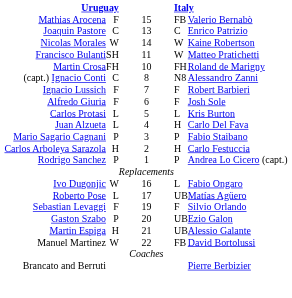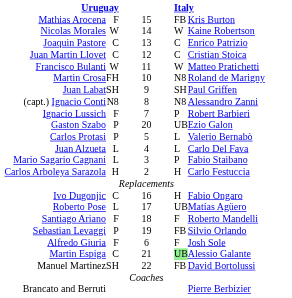Mathias Arocena | column 5: Valerio Bernabò -> Kris Burton
rows swapped: Nicolas Morales <-> Joaquin Pastore
+ row: Juan Martin Llovet | C | 12 | C | Cristian Stoica
Francisco Bulanti | column 2: SH -> W
Martin Crosa | column 4: FH -> N8
+ row: Juan Labat | SH | 9 | SH | Paul Griffen
(capt.) Ignacio Conti | column 2: C -> N8
Ignacio Lussich | column 4: F -> P
rows swapped: Alfredo Giuria <-> Gaston Szabo
Carlos Protasi | column 2: L -> P
Carlos Protasi | column 5: Kris Burton -> Valerio Bernabò
Juan Alzueta | column 4: H -> L
Mario Sagario Cagnani | column 2: P -> L
- row: Rodrigo Sanchez | P | 1 | P | Andrea Lo Cicero (capt.)
Ivo Dugonjic | column 2: W -> C
Ivo Dugonjic | column 4: L -> H
+ row: Santiago Ariano | F | 18 | F | Roberto Mandelli
Sebastian Levaggi | column 2: F -> P
Sebastian Levaggi | column 4: F -> FB
Martin Espiga | column 2: H -> C
Martin Espiga | column 4: no background -> lightgreen background
Manuel Martinez | column 2: W -> SH
